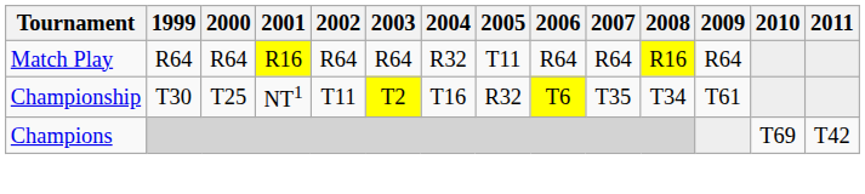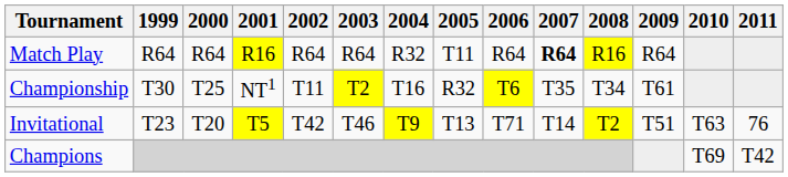Match Play | 2007: normal -> bold
+ row: Invitational | T23 | T20 | T5 | T42 | T46 | T9 | T13 | T71 | T14 | T2 | T51 | T63 | 76
